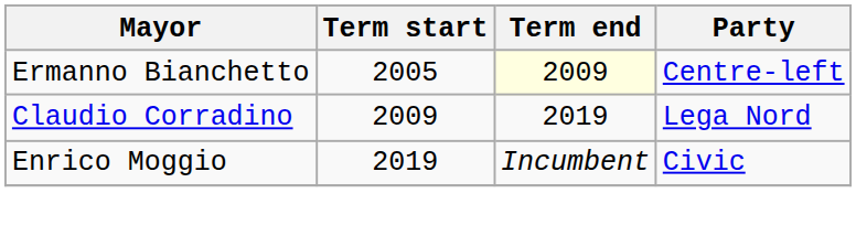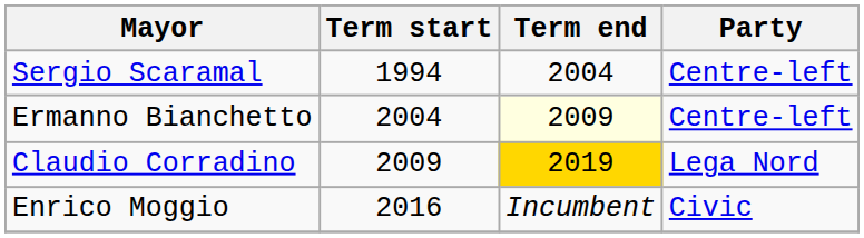+ row: Sergio Scaramal | 1994 | 2004 | Centre-left
Ermanno Bianchetto | Term start: 2005 -> 2004
Claudio Corradino | Term end: no background -> gold background
Enrico Moggio | Term start: 2019 -> 2016
